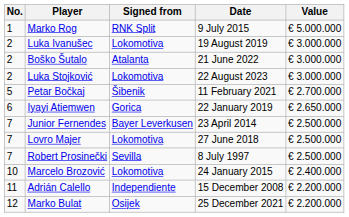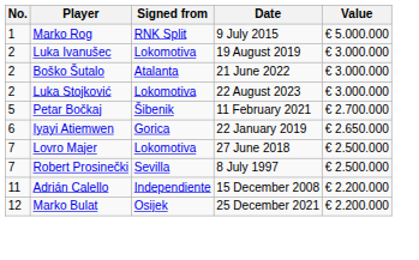- row: 7 | Junior Fernendes | Bayer Leverkusen | 23 April 2014 | € 2.500.000
- row: 10 | Marcelo Brozović | Lokomotiva | 24 January 2015 | € 2.400.000
